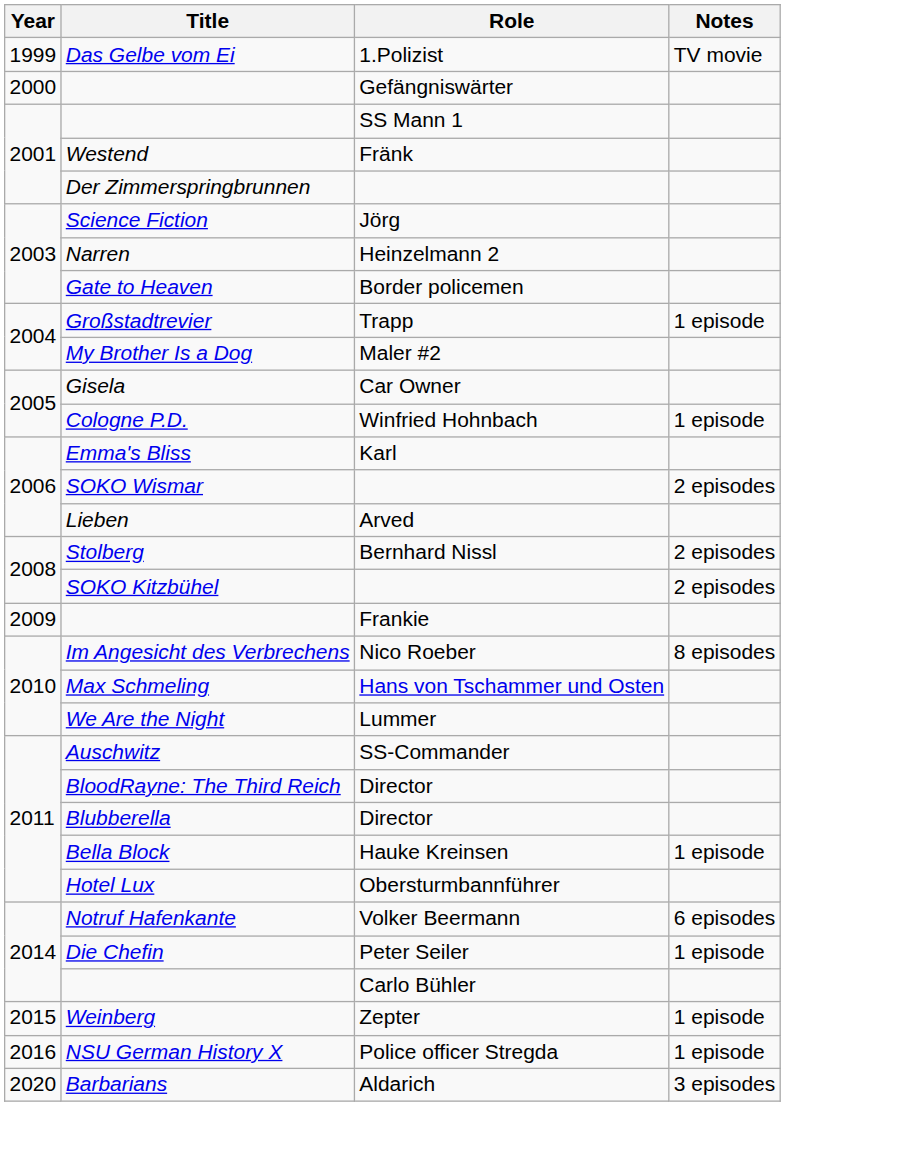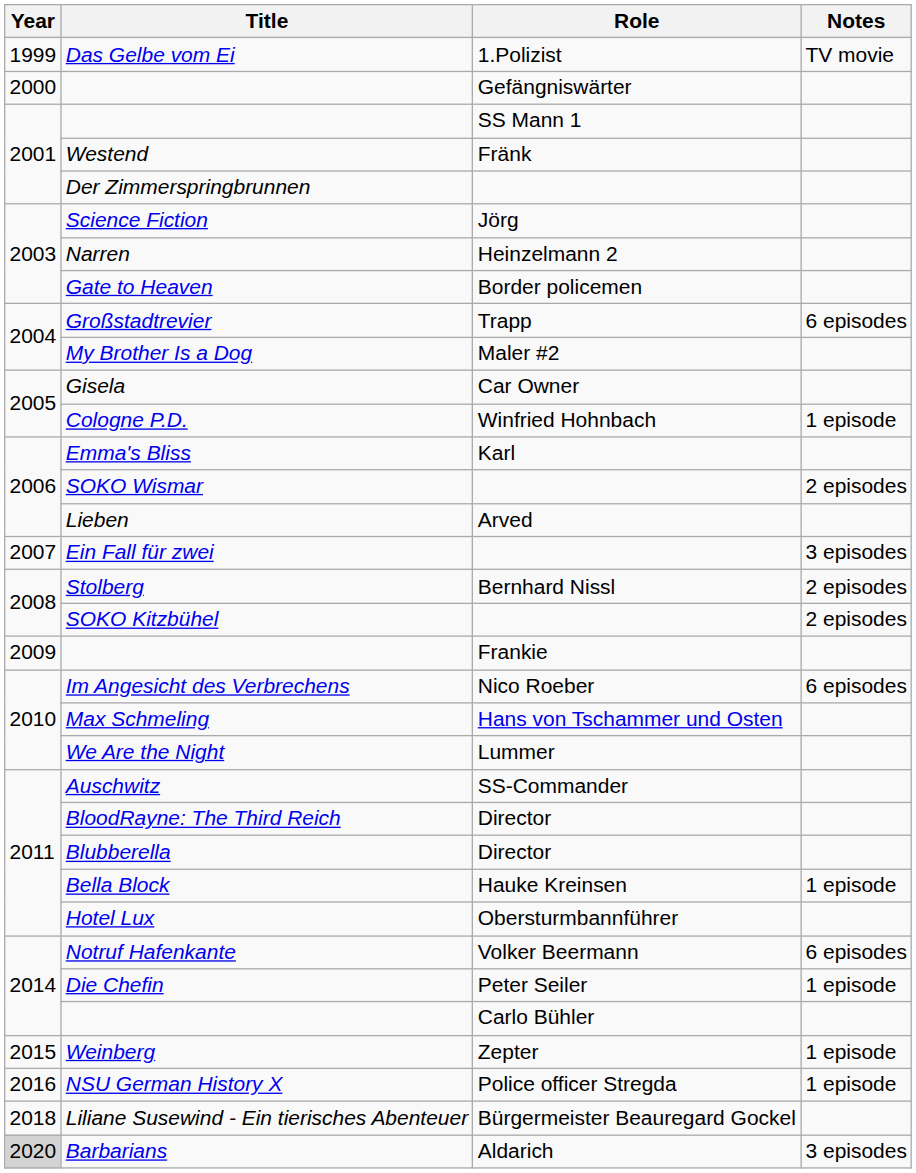Großstadtrevier | Notes: 1 episode -> 6 episodes
+ row: 2007 | Ein Fall für zwei | 3 episodes
Im Angesicht des Verbrechens | Notes: 8 episodes -> 6 episodes
+ row: 2018 | Liliane Susewind - Ein tierisches Abenteuer | Bürgermeister Beauregard Gockel
Barbarians | Year: no background -> lightgrey background
